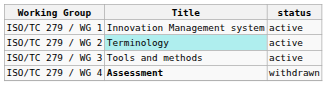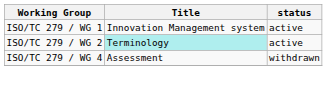- row: ISO/TC 279 / WG 3 | Tools and methods | active
ISO/TC 279 / WG 4 | Title: bold -> normal
